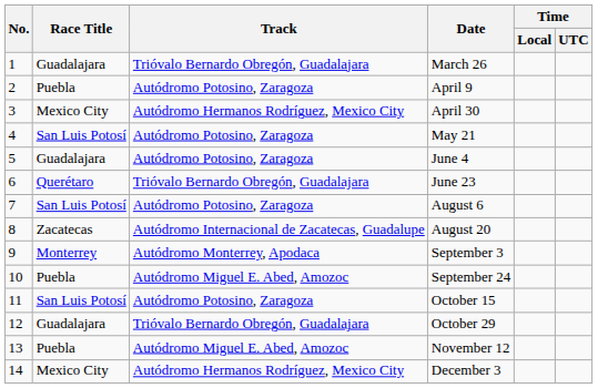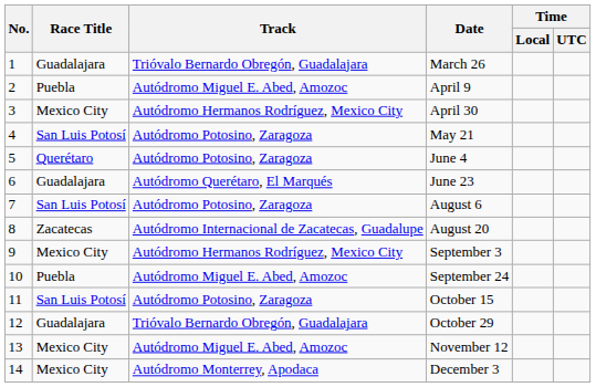April 9 | Track: Autódromo Potosino, Zaragoza -> Autódromo Miguel E. Abed, Amozoc
June 4 | Race Title: Guadalajara -> Querétaro
June 23 | Race Title: Querétaro -> Guadalajara
June 23 | Track: Trióvalo Bernardo Obregón, Guadalajara -> Autódromo Querétaro, El Marqués
September 3 | Race Title: Monterrey -> Mexico City
September 3 | Track: Autódromo Monterrey, Apodaca -> Autódromo Hermanos Rodríguez, Mexico City
November 12 | Race Title: Puebla -> Mexico City
December 3 | Track: Autódromo Hermanos Rodríguez, Mexico City -> Autódromo Monterrey, Apodaca
